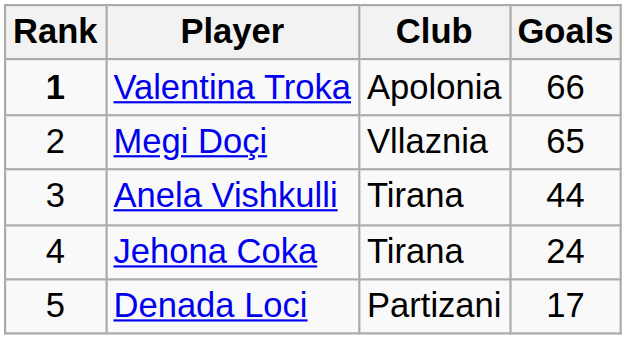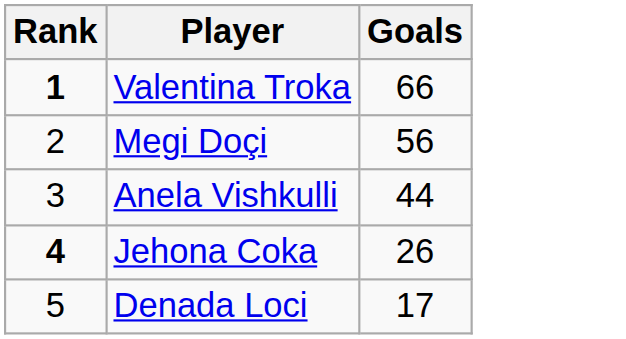- column: Club | Apolonia | Vllaznia | Tirana | Tirana | Partizani
Megi Doçi | Goals: 65 -> 56
Jehona Coka | Rank: normal -> bold
Jehona Coka | Goals: 24 -> 26
